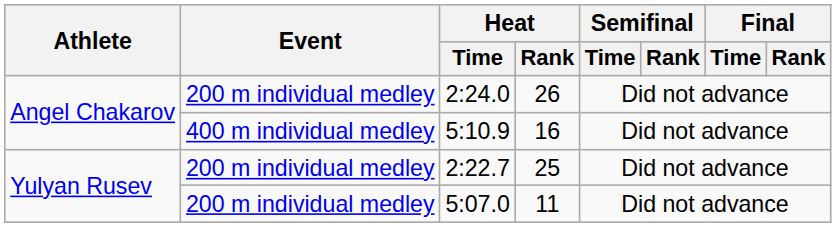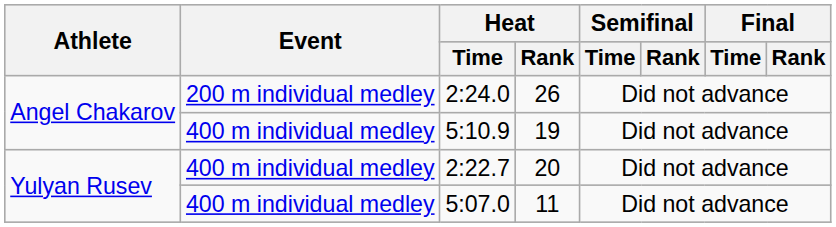5:10.9 | Heat / Rank: 16 -> 19
2:22.7 | Event: 200 m individual medley -> 400 m individual medley
2:22.7 | Heat / Rank: 25 -> 20
5:07.0 | Event: 200 m individual medley -> 400 m individual medley
